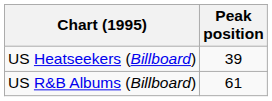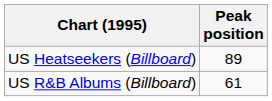US Heatseekers (Billboard) | Peak position: 39 -> 89
